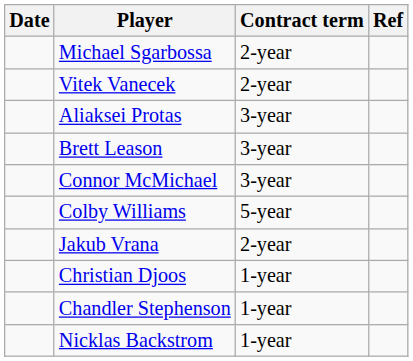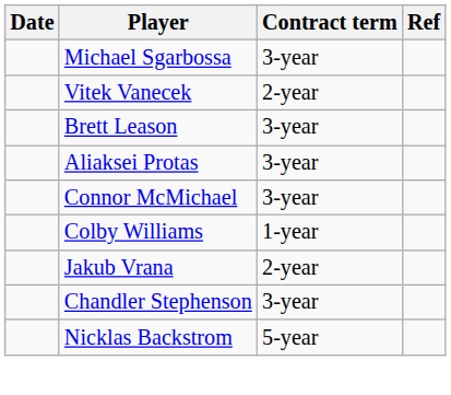Michael Sgarbossa | Contract term: 2-year -> 3-year
rows swapped: Aliaksei Protas <-> Brett Leason
Colby Williams | Contract term: 5-year -> 1-year
- row: Christian Djoos | 1-year
Chandler Stephenson | Contract term: 1-year -> 3-year
Nicklas Backstrom | Contract term: 1-year -> 5-year
